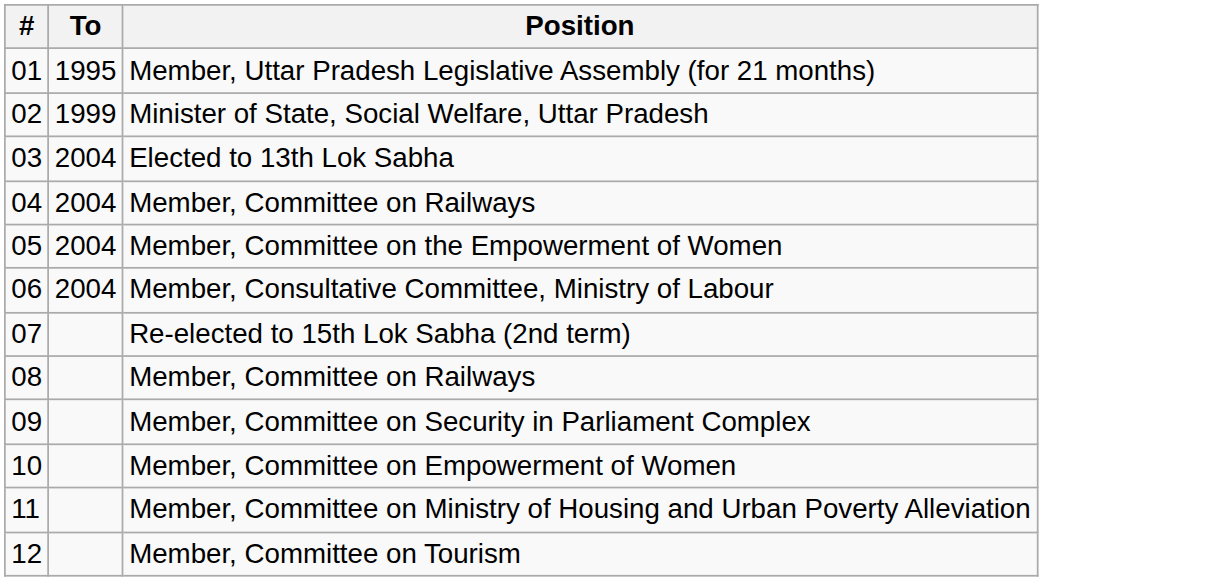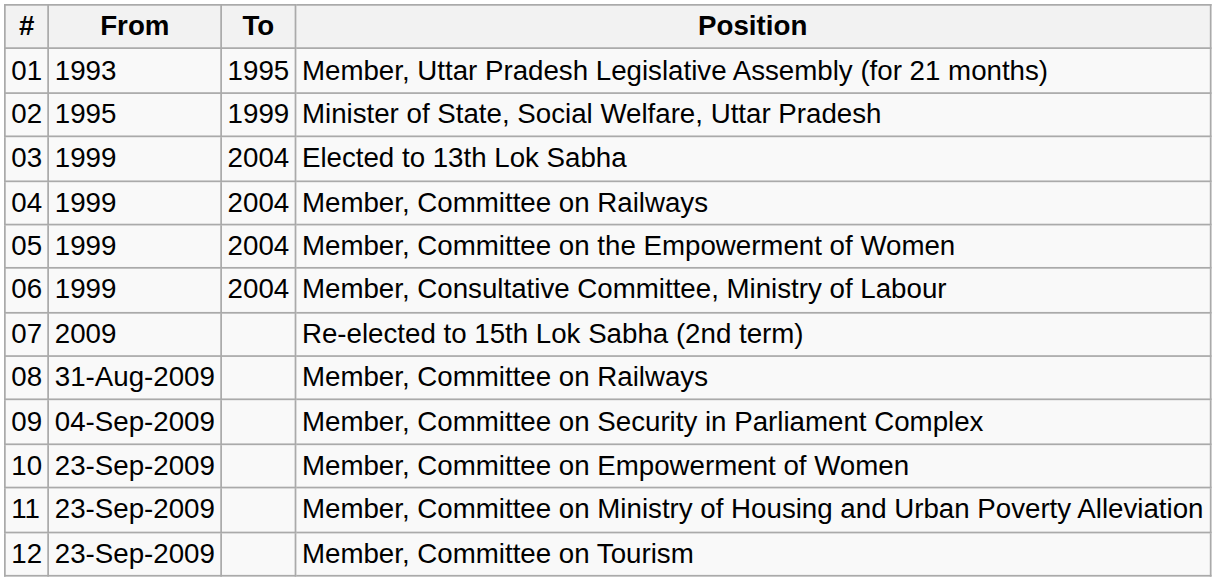+ column: From | 1993 | 1995 | 1999 | 1999 | 1999 | 1999 | 2009 | 31-Aug-2009 | 04-Sep-2009 | 23-Sep-2009 | 23-Sep-2009 | 23-Sep-2009
